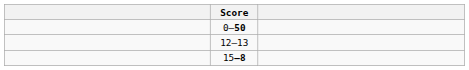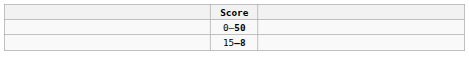- row: 12–13
